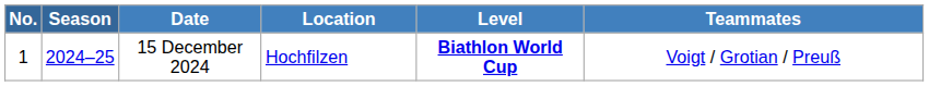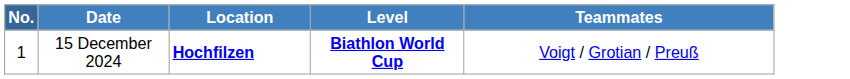- column: Season | 2024–25
15 December 2024 | Location: normal -> bold
